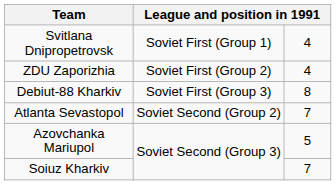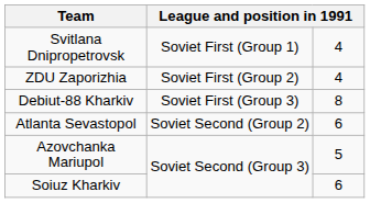Atlanta Sevastopol | column 3: 7 -> 6
Soiuz Kharkiv | column 3: 7 -> 6
